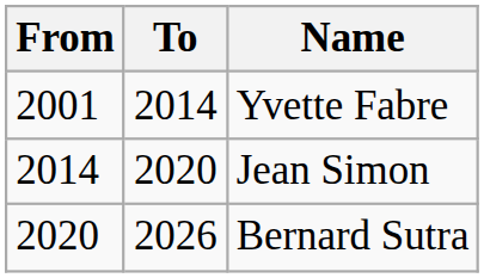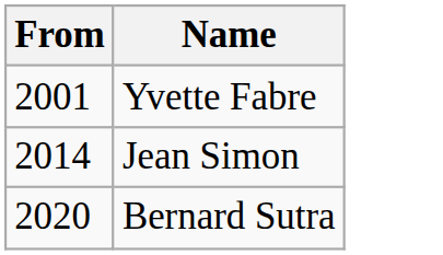- column: To | 2014 | 2020 | 2026
